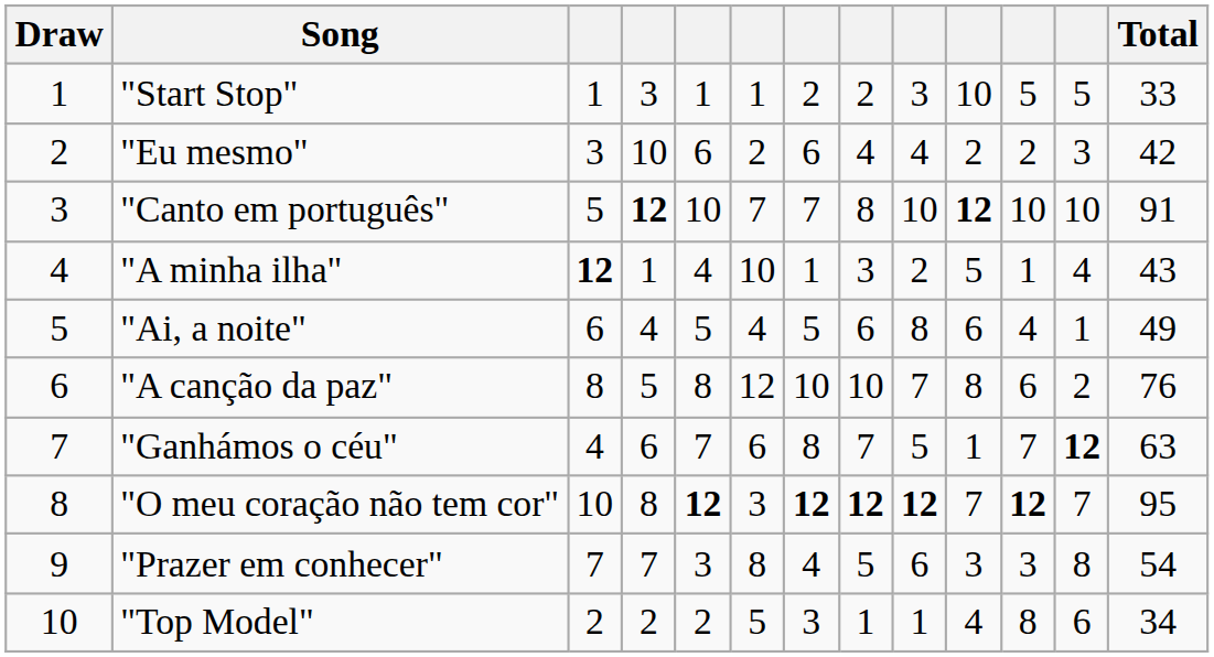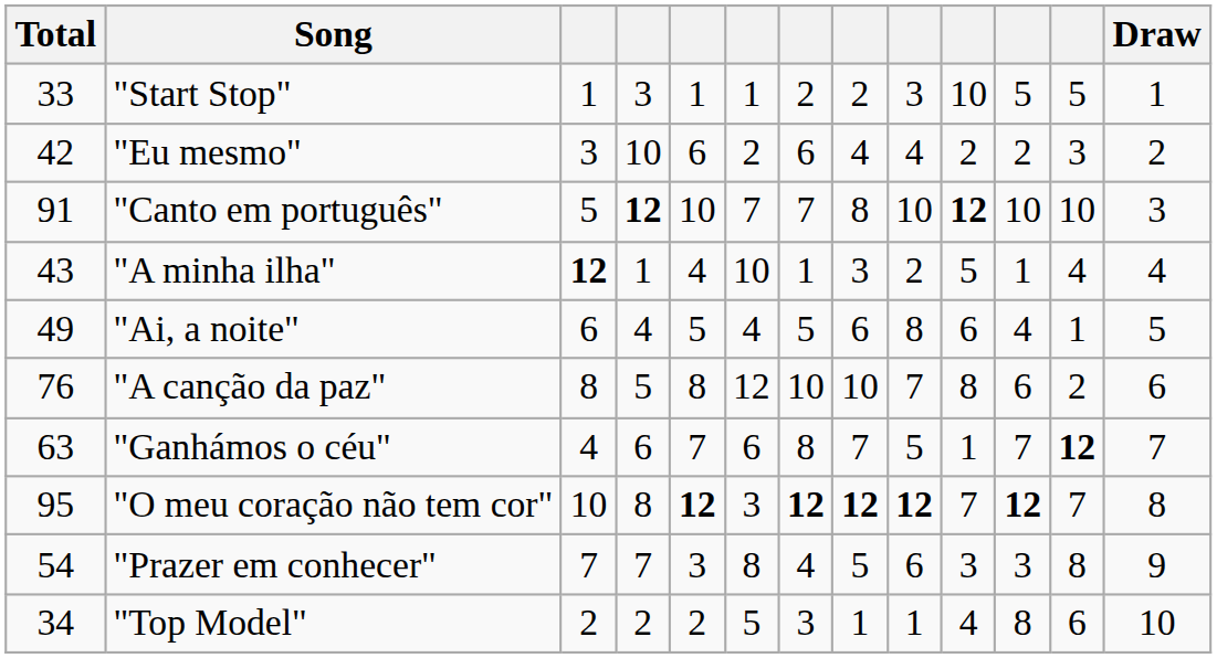columns swapped: Draw <-> Total
